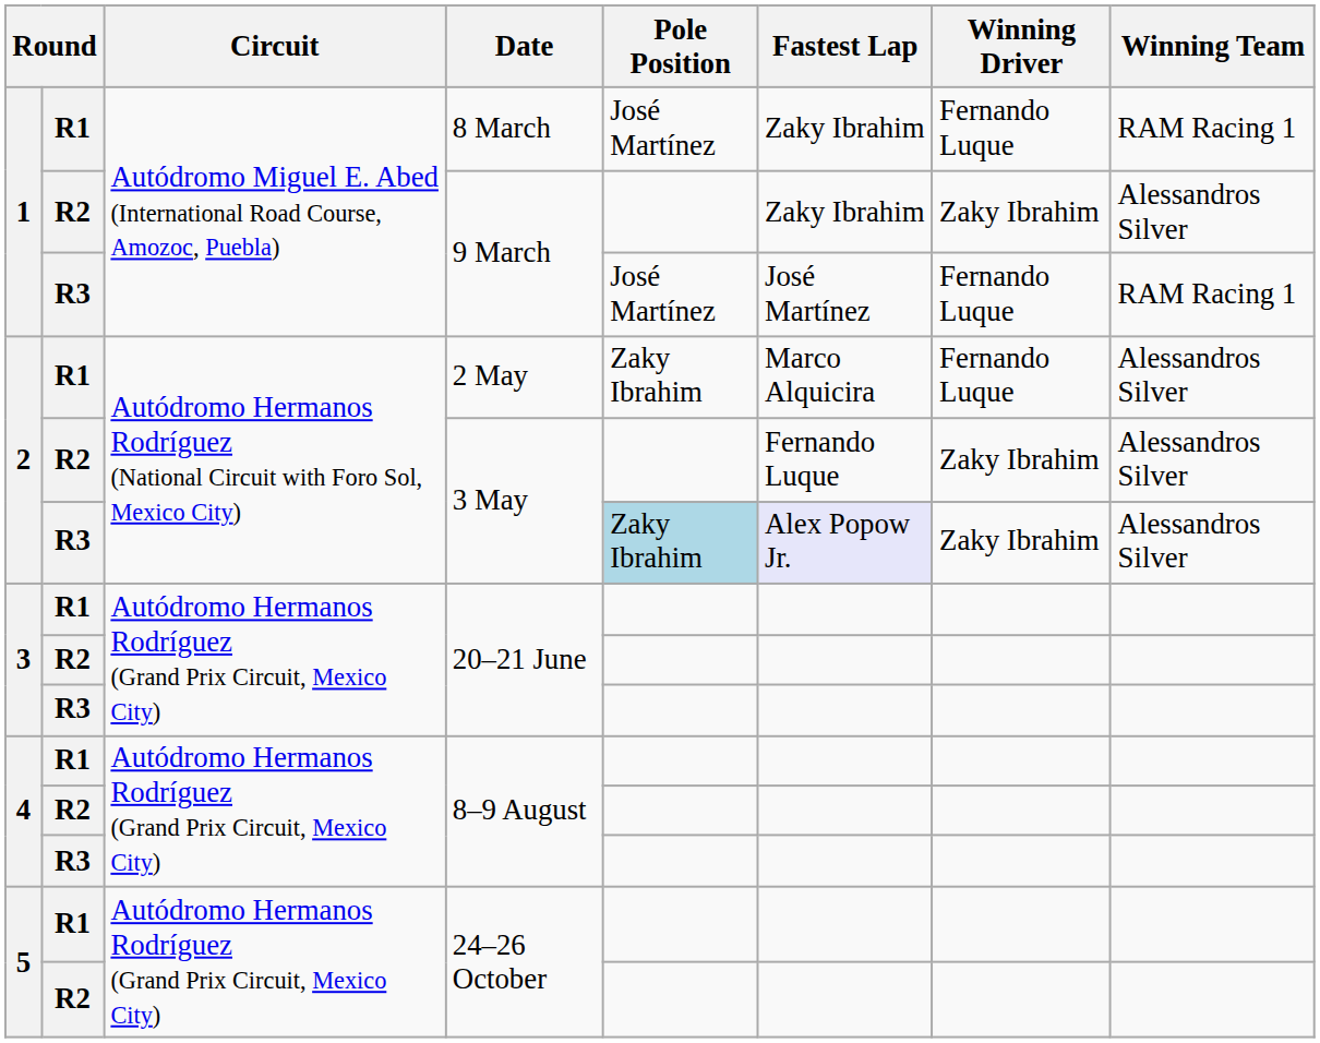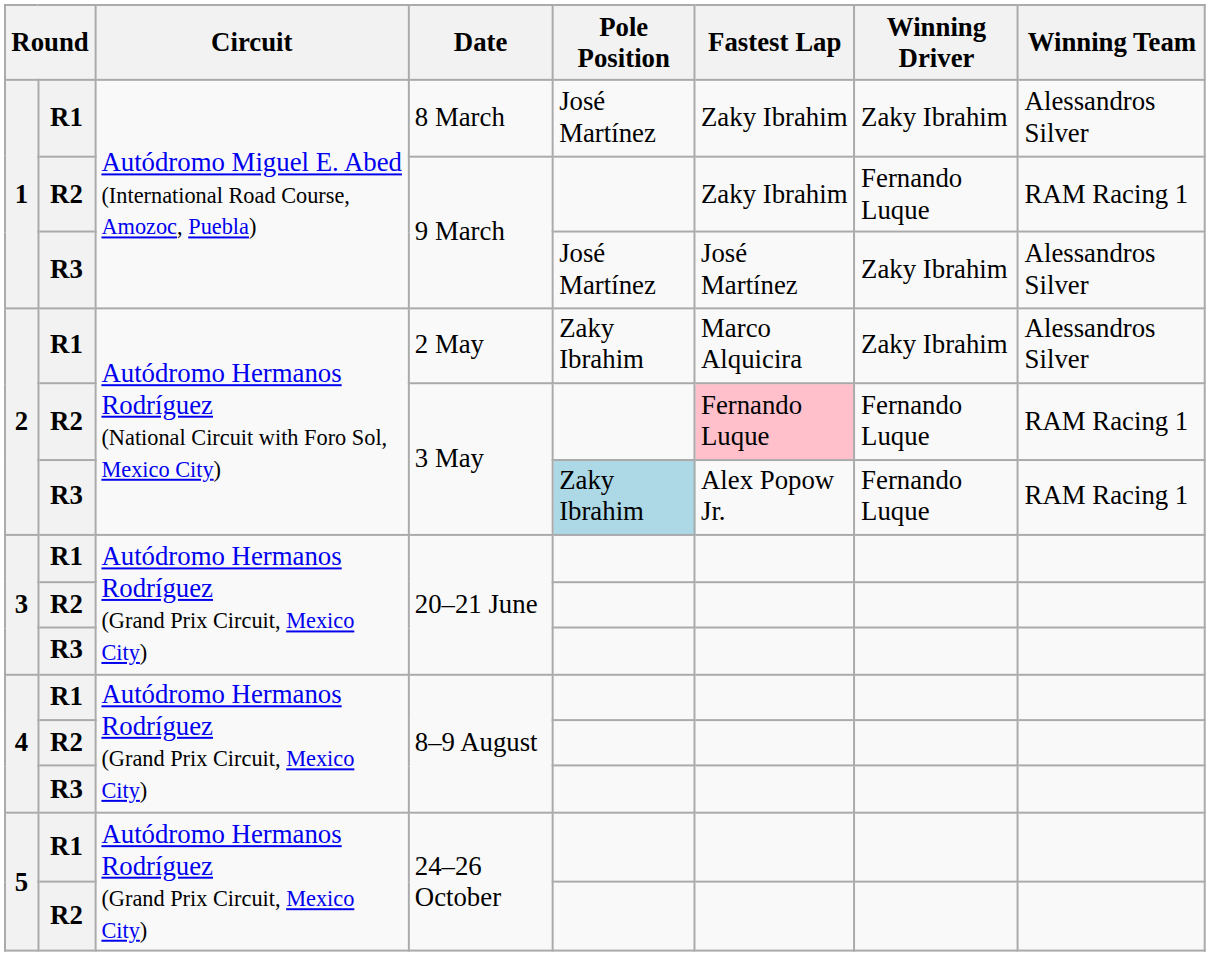8 March | Winning Driver: Fernando Luque -> Zaky Ibrahim
8 March | Winning Team: RAM Racing 1 -> Alessandros Silver
R2 / 9 March | Winning Driver: Zaky Ibrahim -> Fernando Luque
R2 / 9 March | Winning Team: Alessandros Silver -> RAM Racing 1
R3 / 9 March | Winning Driver: Fernando Luque -> Zaky Ibrahim
R3 / 9 March | Winning Team: RAM Racing 1 -> Alessandros Silver
2 May | Winning Driver: Fernando Luque -> Zaky Ibrahim
R2 / 3 May | Fastest Lap: no background -> pink background
R2 / 3 May | Winning Driver: Zaky Ibrahim -> Fernando Luque
R2 / 3 May | Winning Team: Alessandros Silver -> RAM Racing 1
R3 / 3 May | Fastest Lap: lavender background -> no background
R3 / 3 May | Winning Driver: Zaky Ibrahim -> Fernando Luque
R3 / 3 May | Winning Team: Alessandros Silver -> RAM Racing 1
